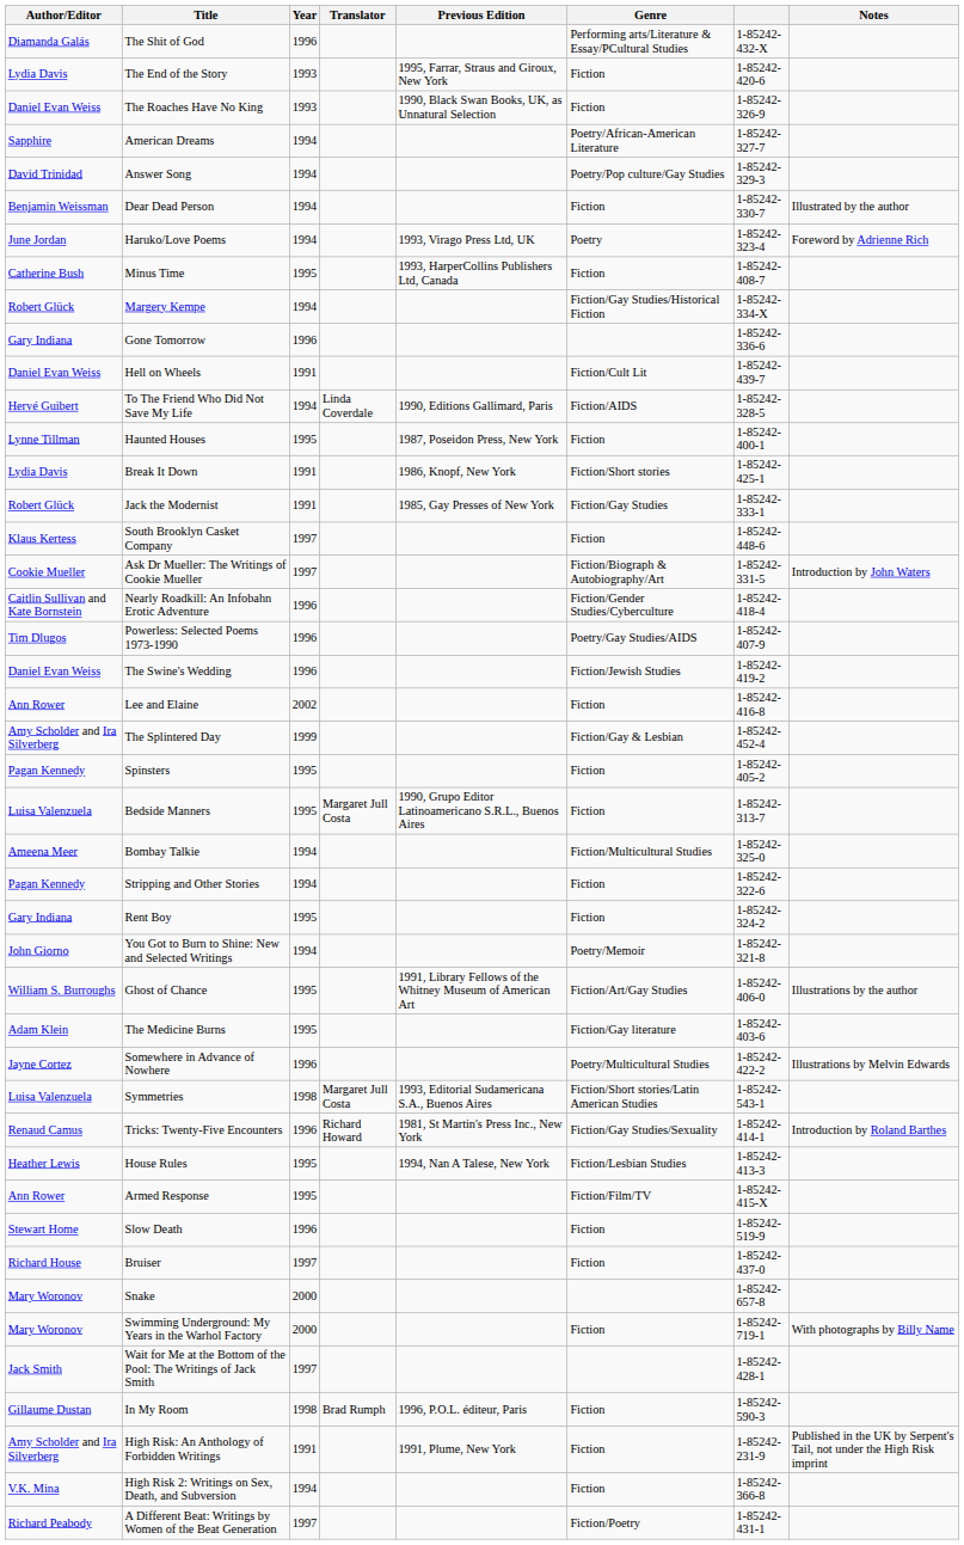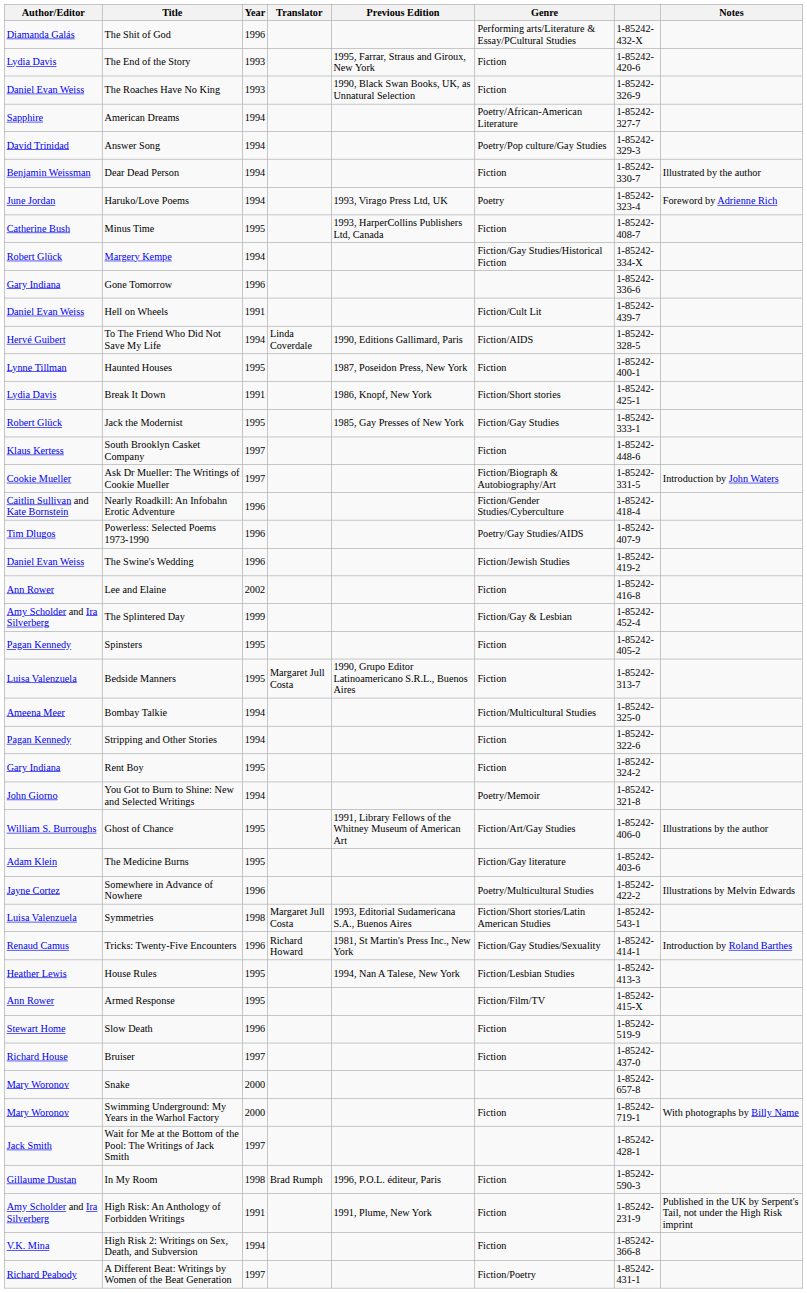Jack the Modernist | Year: 1991 -> 1995
